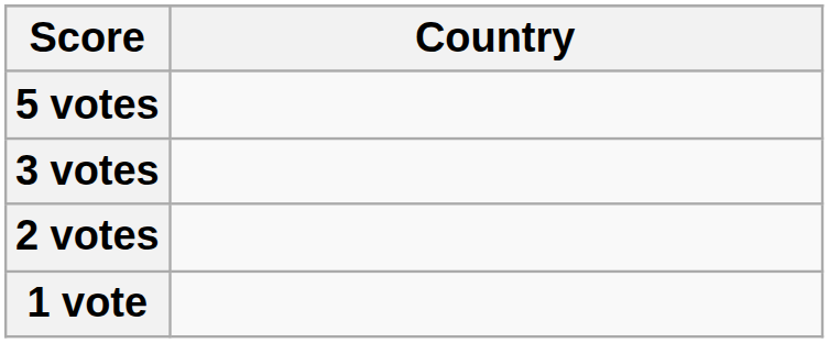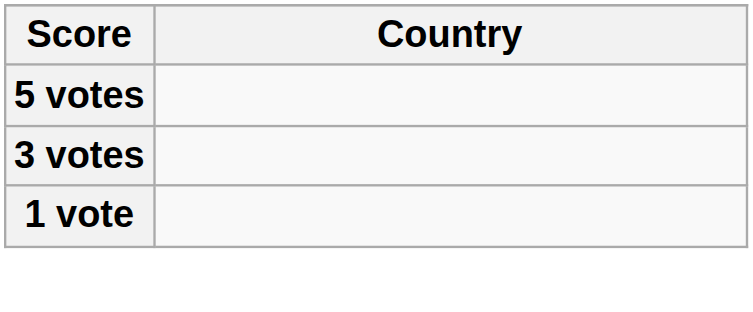- row: 2 votes
